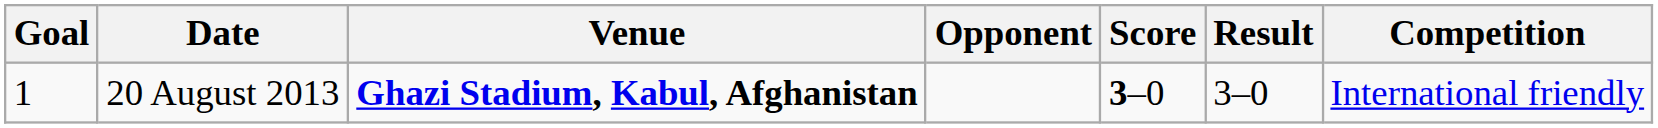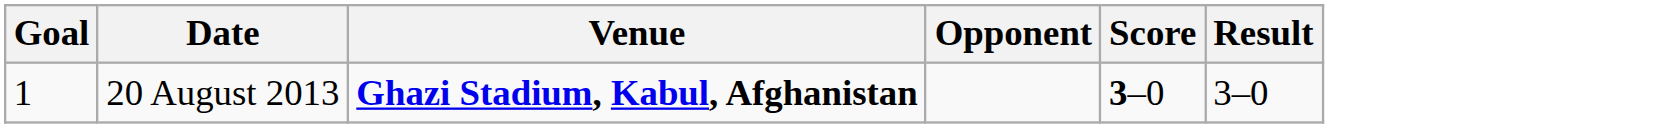- column: Competition | International friendly
